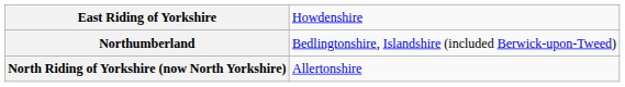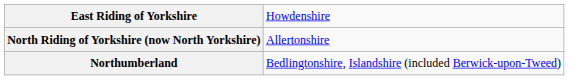rows swapped: North Riding of Yorkshire (now North Yorkshire) <-> Northumberland
